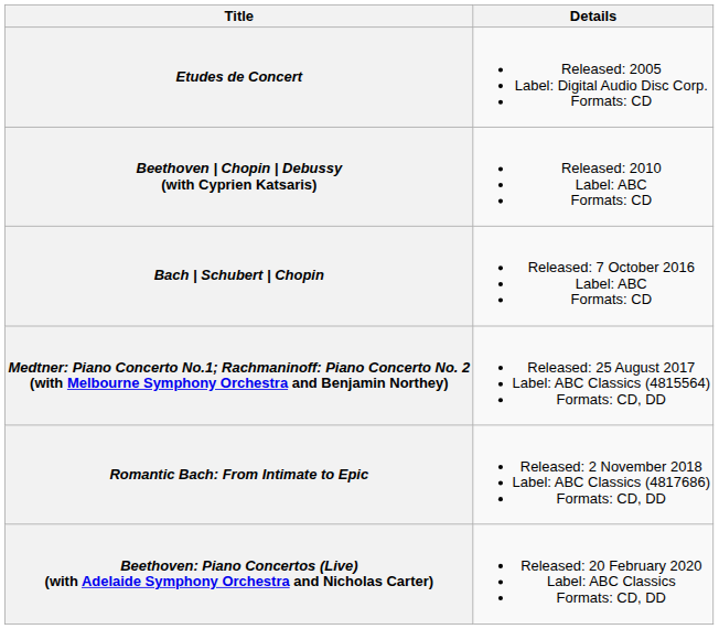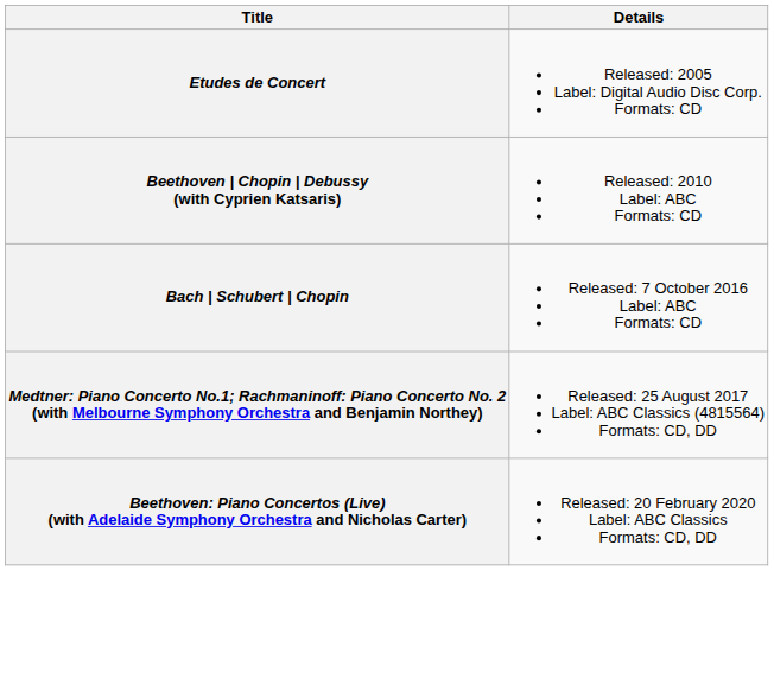- row: Romantic Bach: From Intimate to Epic | Released: 2 November 2018 Label: ABC Classics (4817686) Formats: CD, DD
